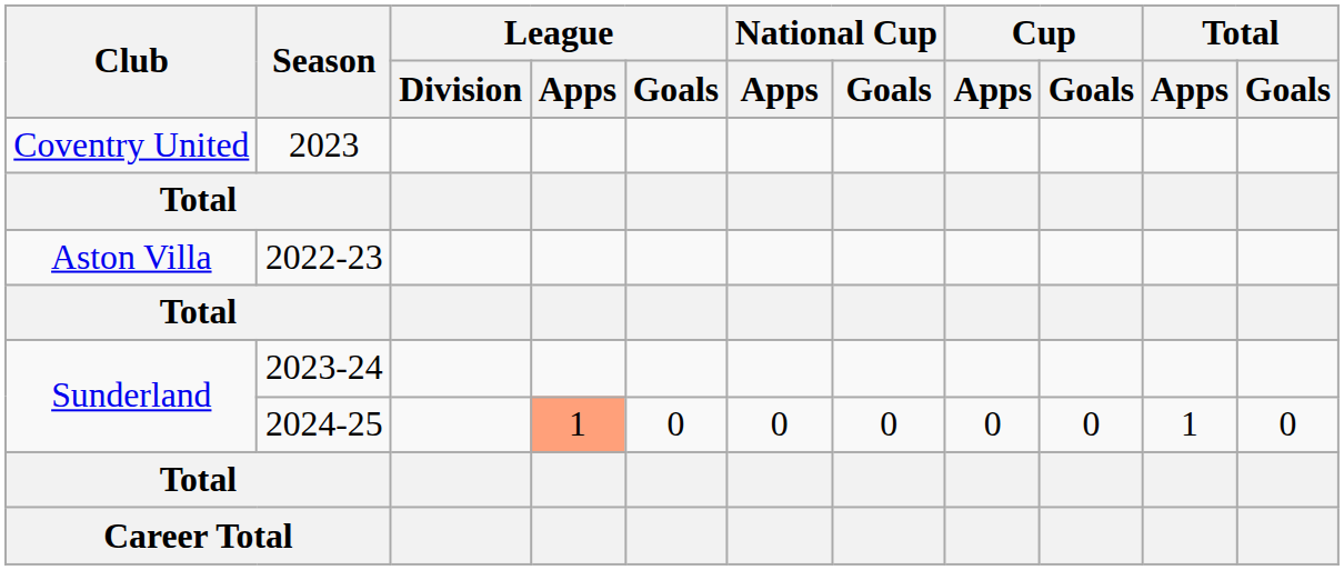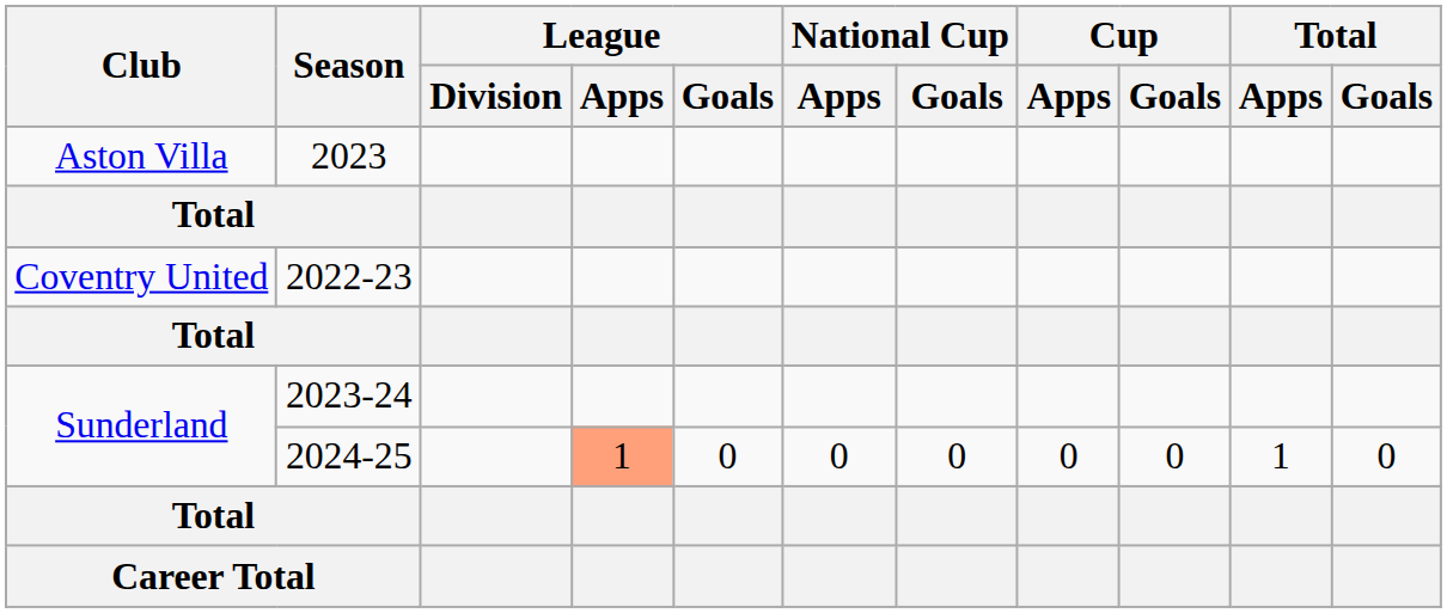2023 | Club: Coventry United -> Aston Villa
2022-23 | Club: Aston Villa -> Coventry United
